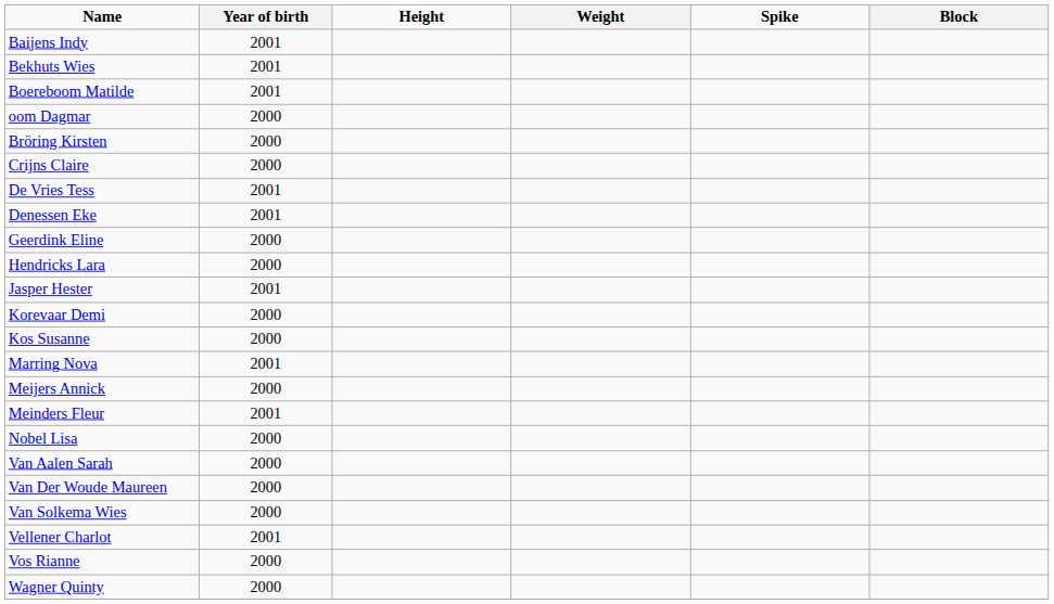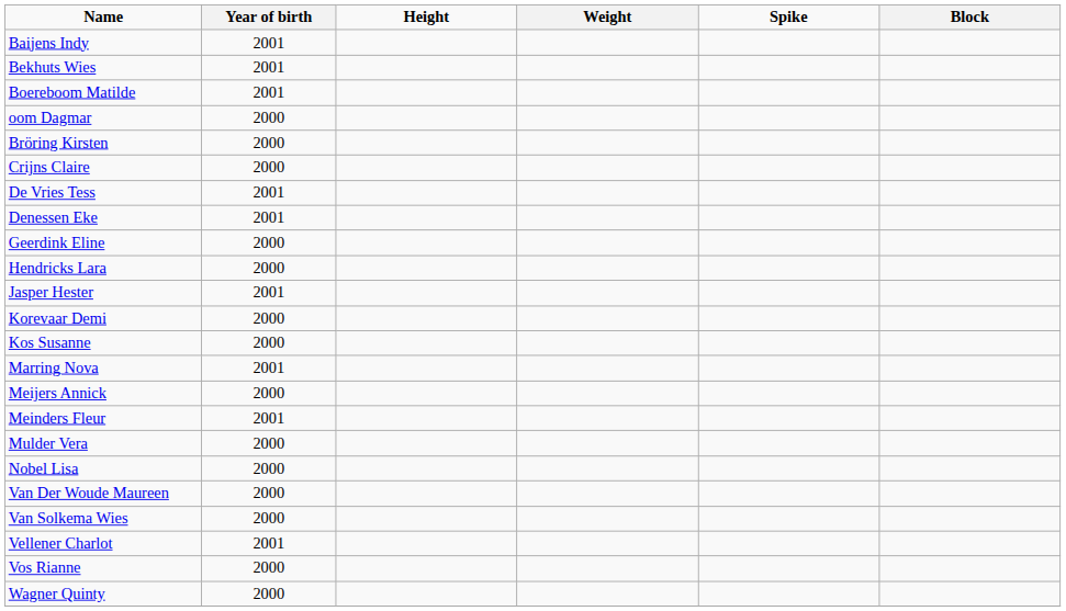+ row: Mulder Vera | 2000
- row: Van Aalen Sarah | 2000
